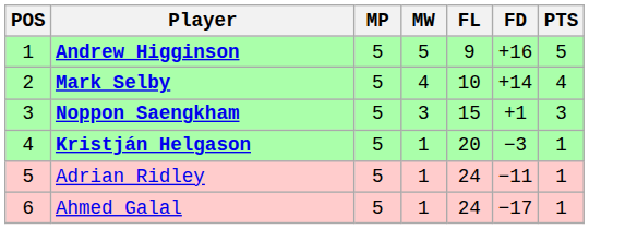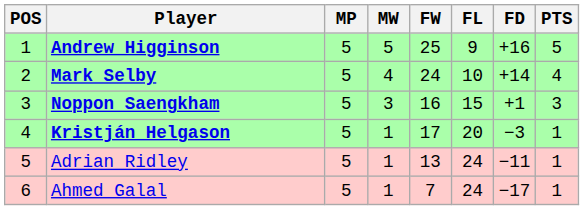+ column: FW | 25 | 24 | 16 | 17 | 13 | 7
